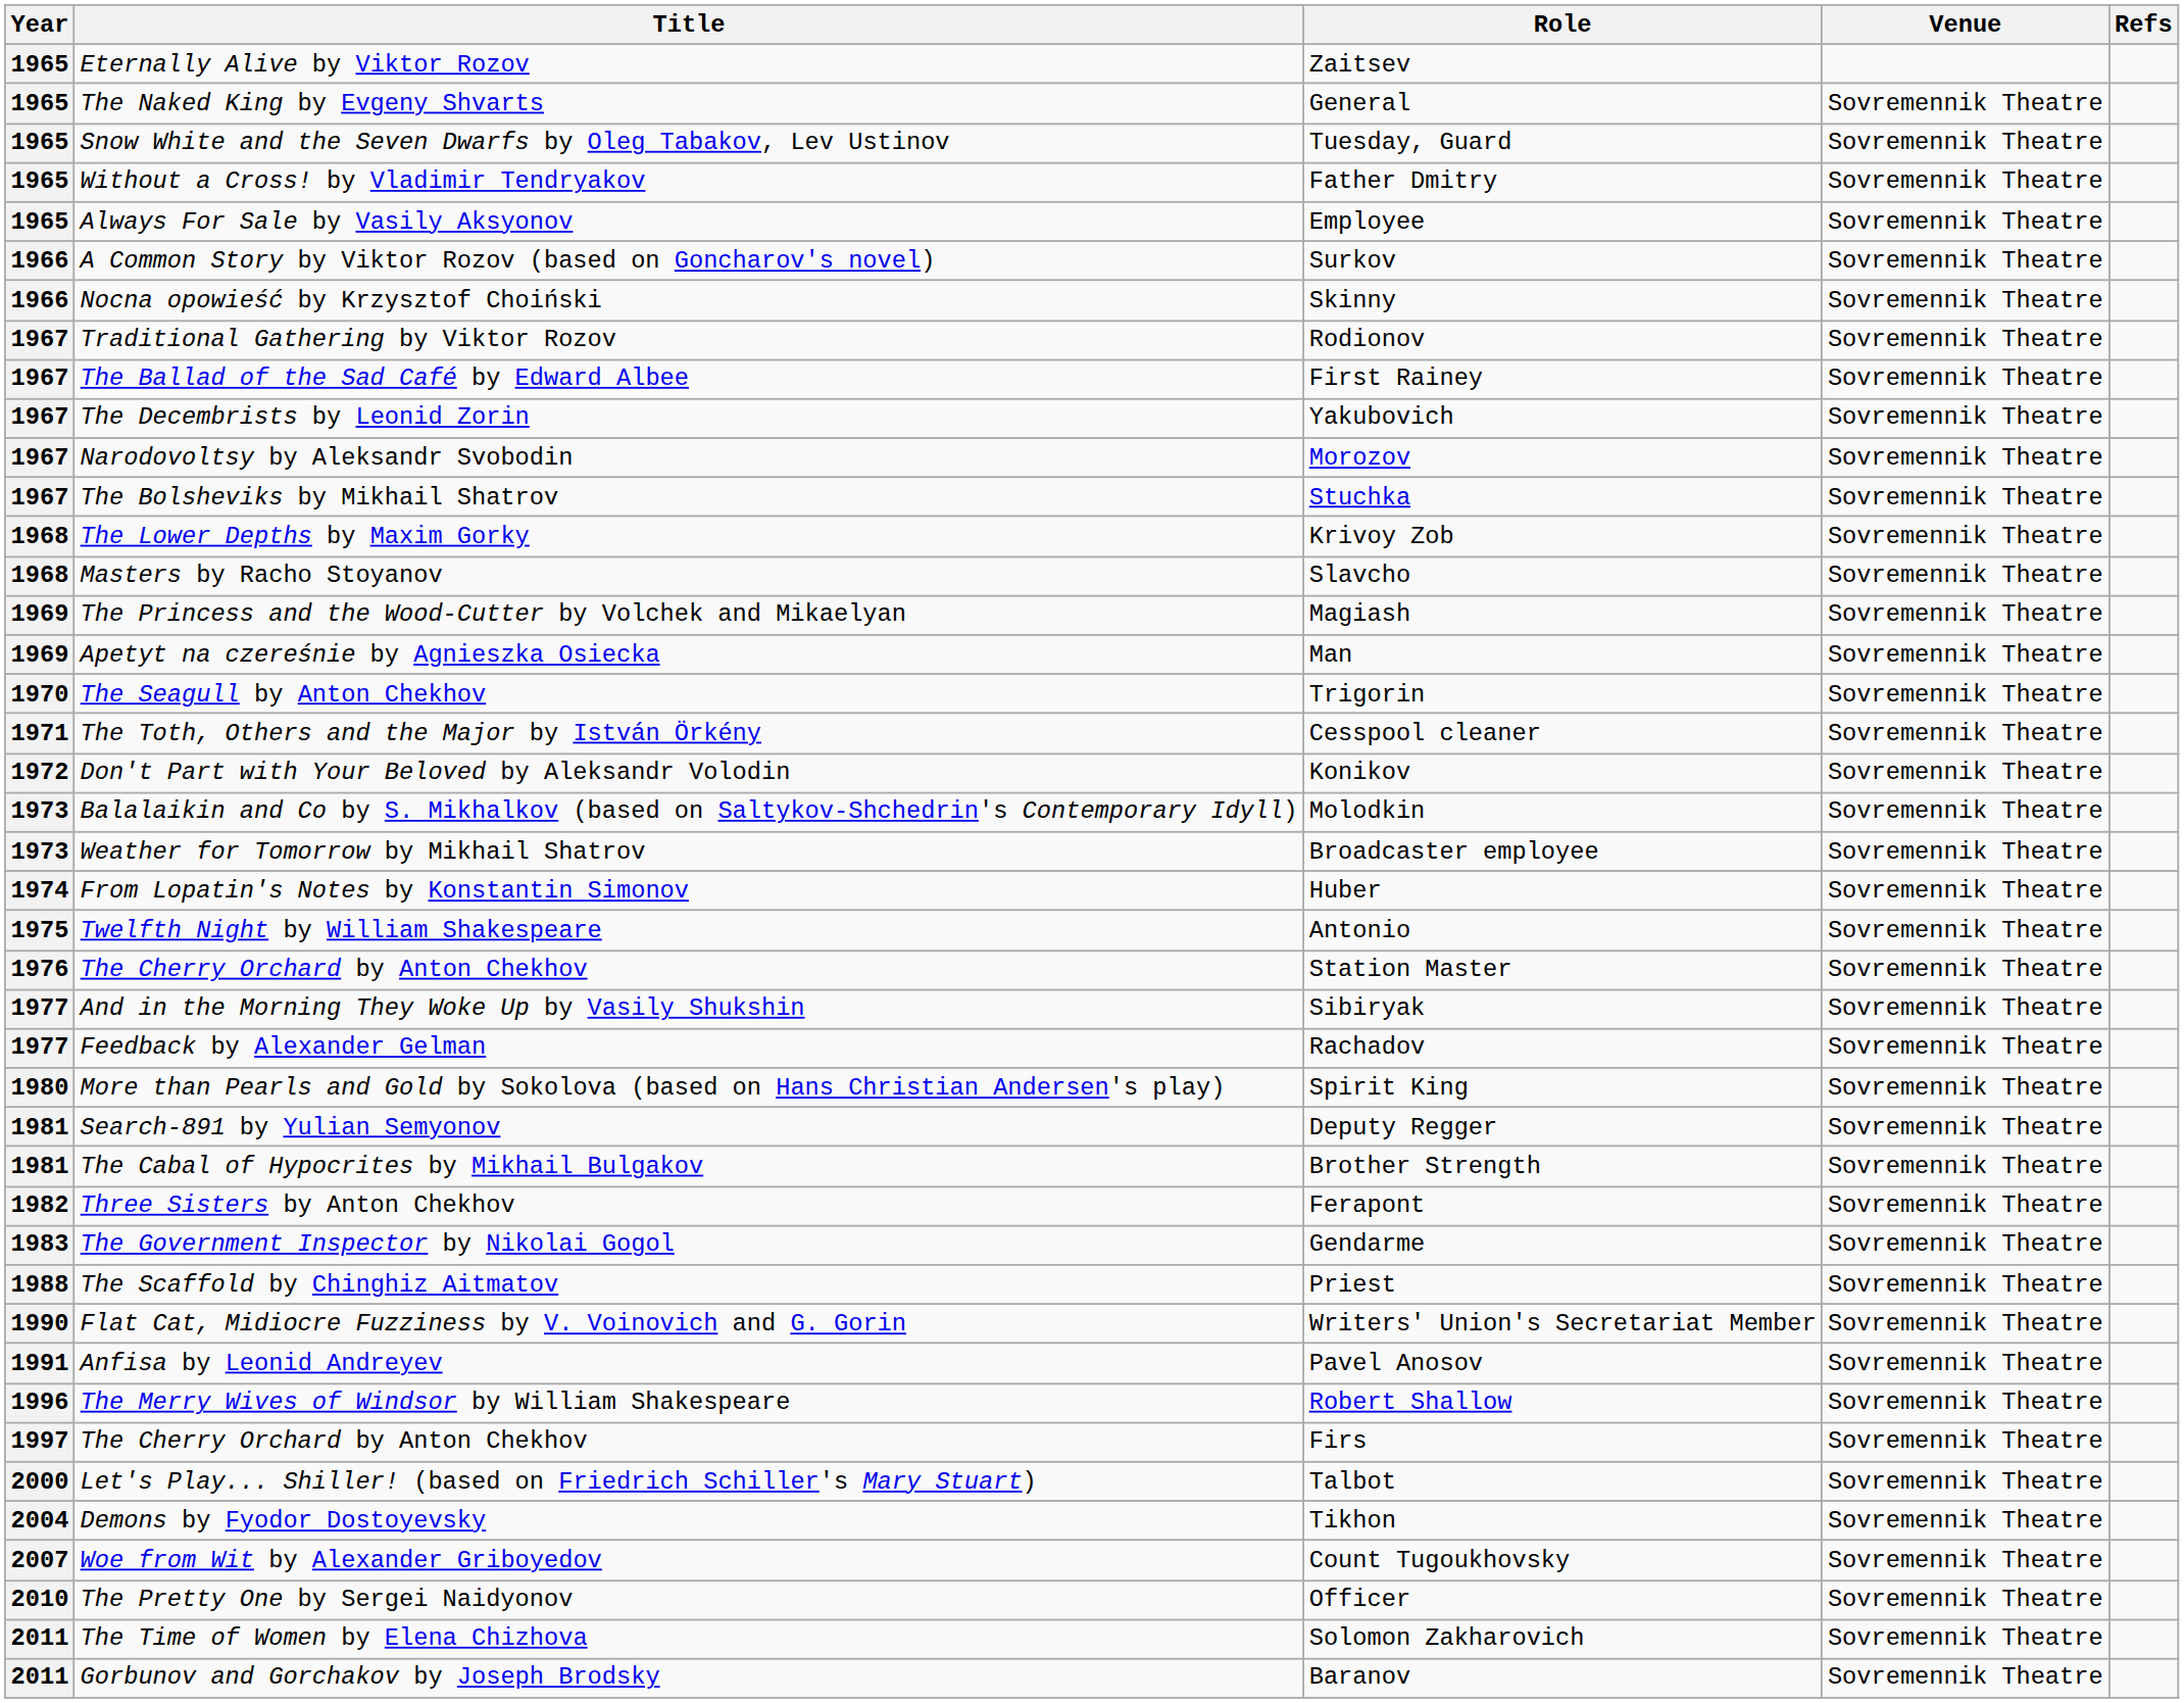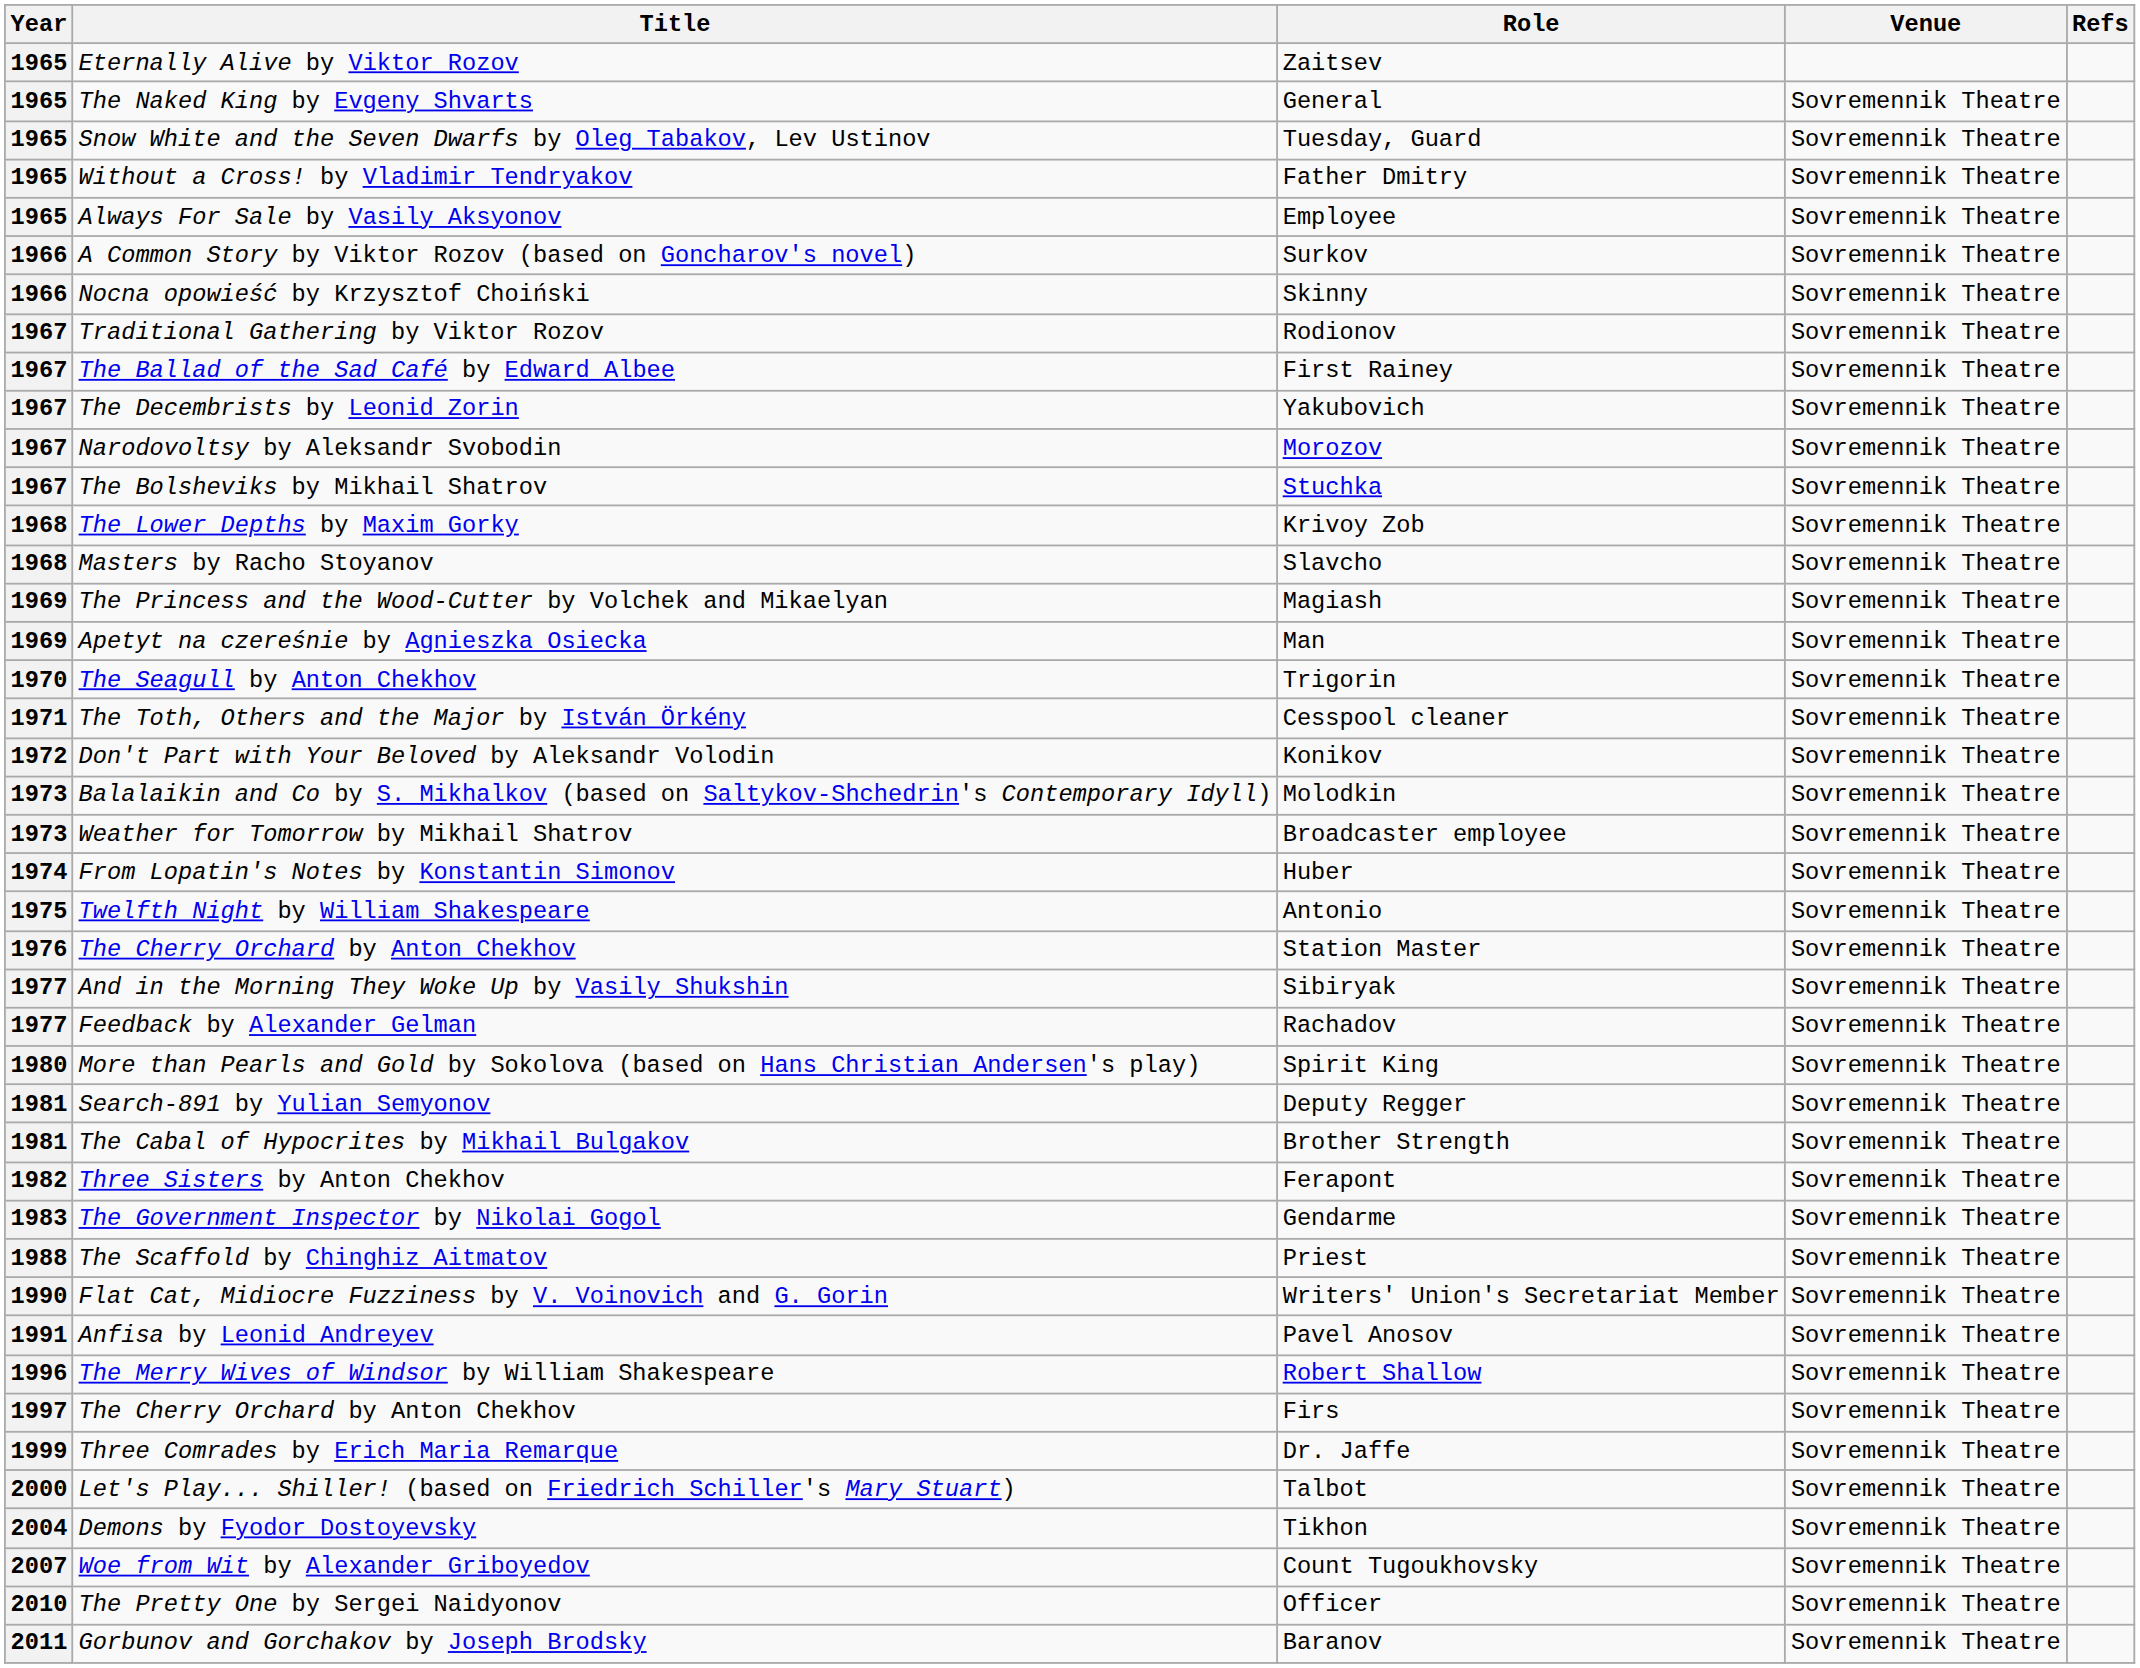+ row: 1999 | Three Comrades by Erich Maria Remarque | Dr. Jaffe | Sovremennik Theatre
- row: 2011 | The Time of Women by Elena Chizhova | Solomon Zakharovich | Sovremennik Theatre
